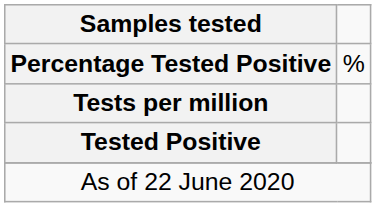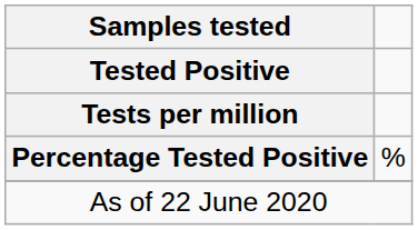rows swapped: Tested Positive <-> Percentage Tested Positive
